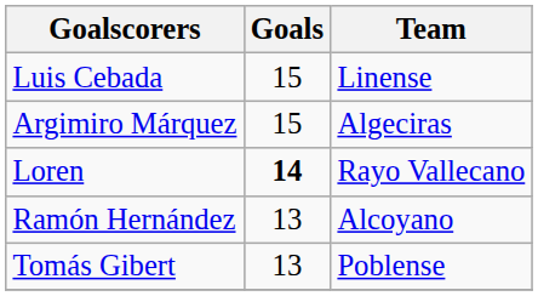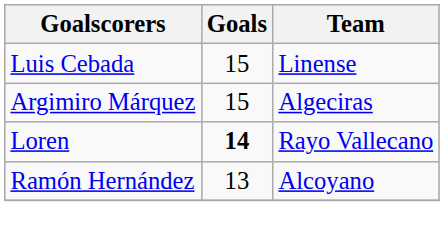- row: Tomás Gibert | 13 | Poblense
